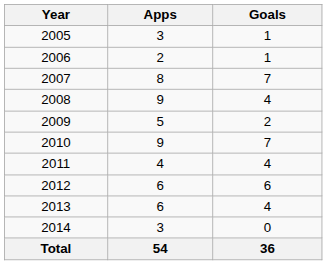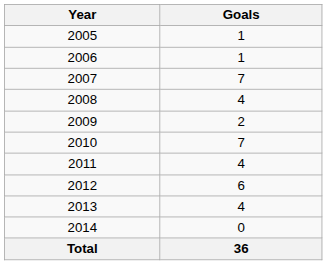- column: Apps | 3 | 2 | 8 | 9 | 5 | 9 | 4 | 6 | 6 | 3 | 54
